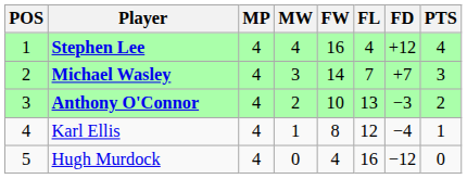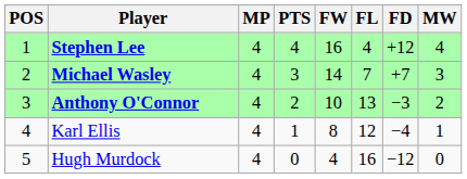columns swapped: MW <-> PTS
